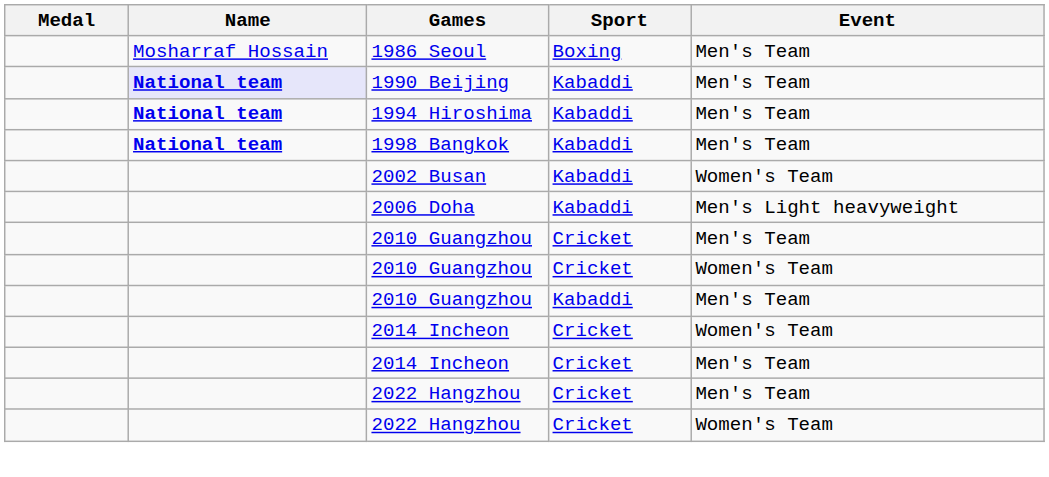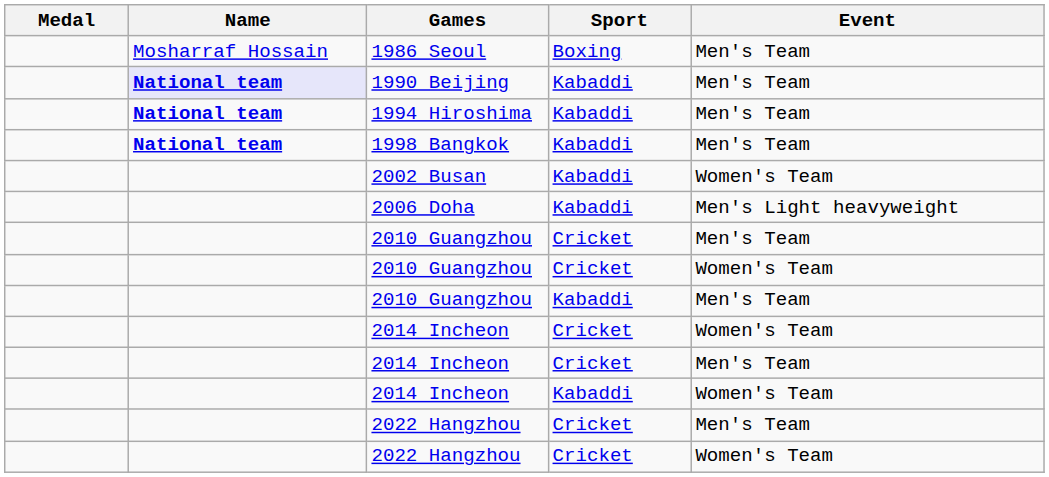+ row: 2014 Incheon | Kabaddi | Women's Team
